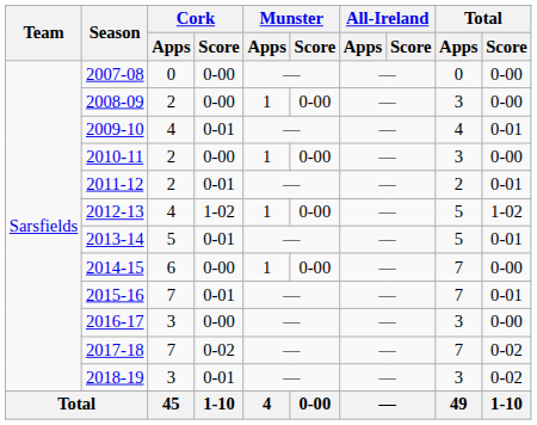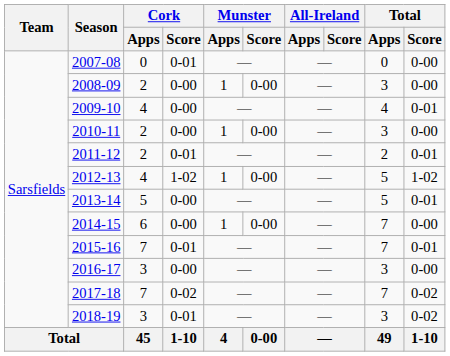2007-08 | Cork / Score: 0-00 -> 0-01
2009-10 | Cork / Score: 0-01 -> 0-00
2013-14 | Cork / Score: 0-01 -> 0-00
